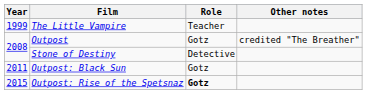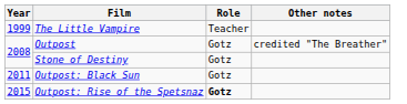Stone of Destiny | Role: Detective -> Gotz
